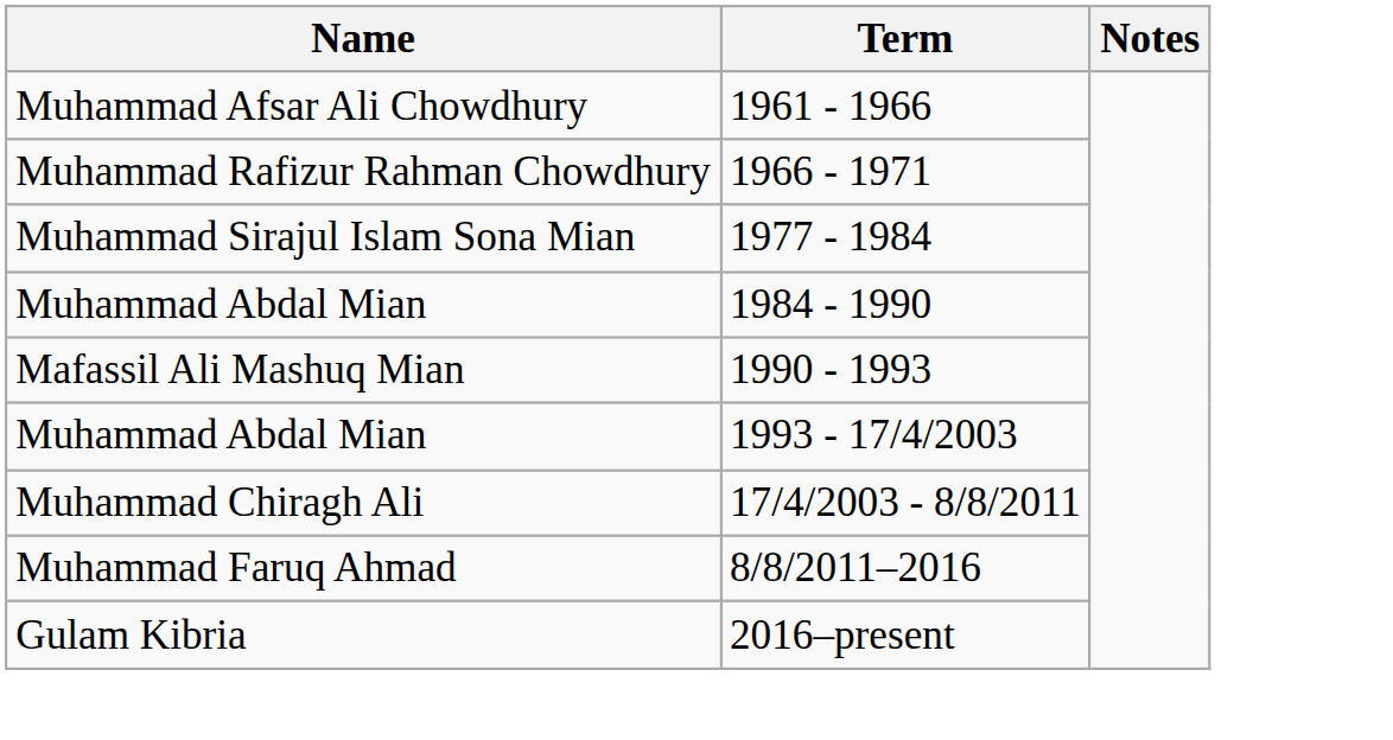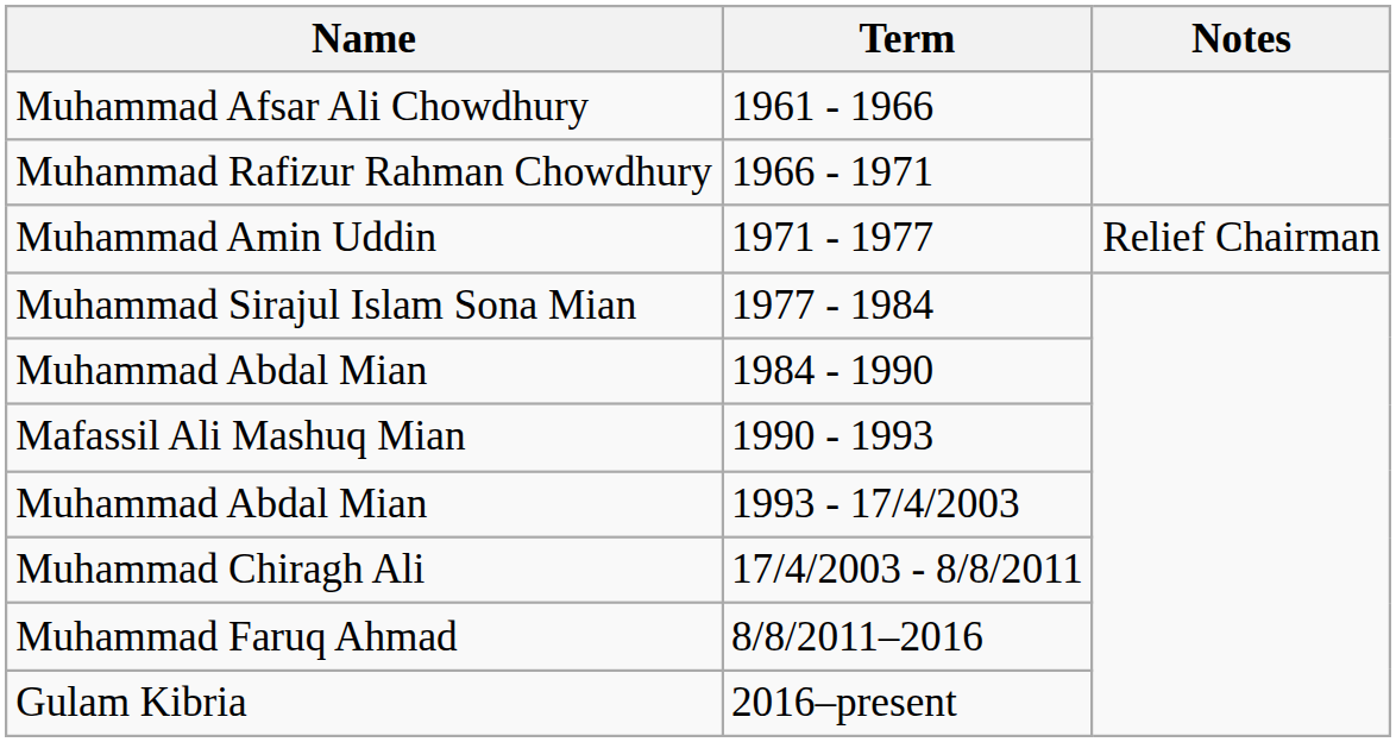+ row: Muhammad Amin Uddin | 1971 - 1977 | Relief Chairman
